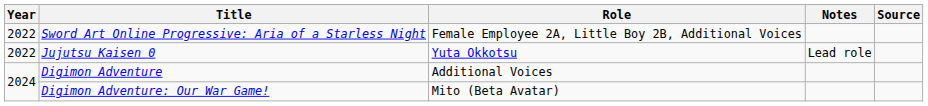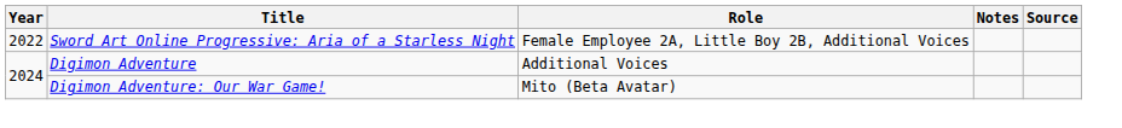- row: 2022 | Jujutsu Kaisen 0 | Yuta Okkotsu | Lead role
